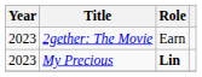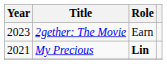My Precious | Year: 2023 -> 2021
